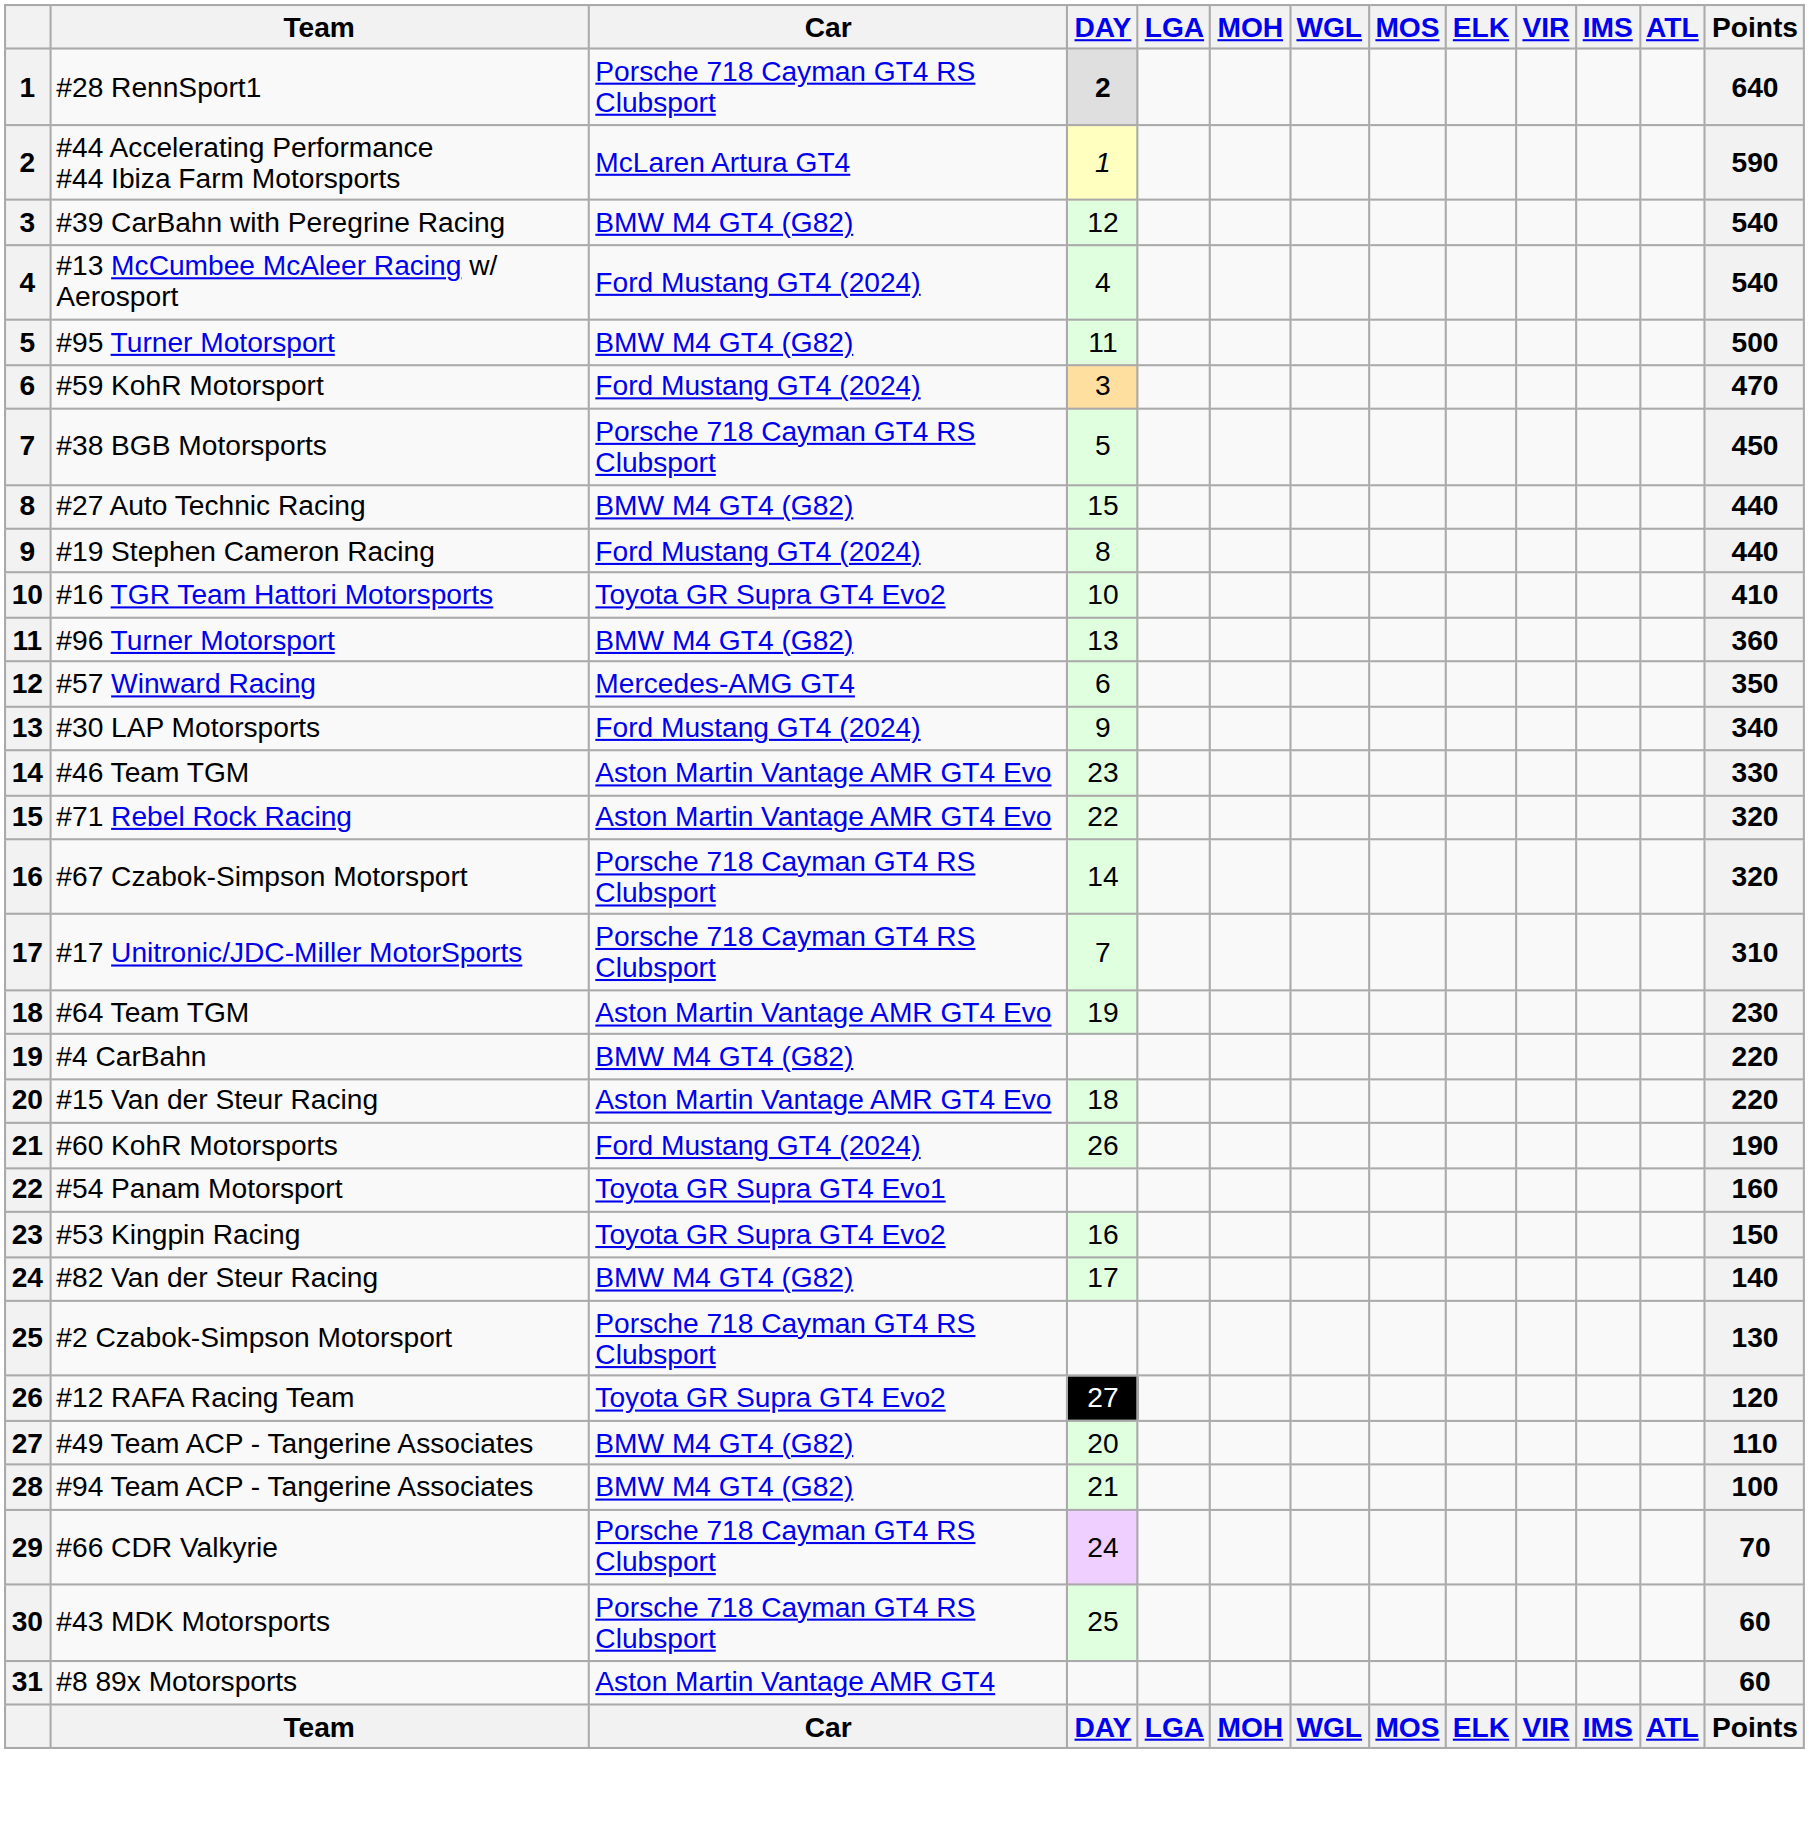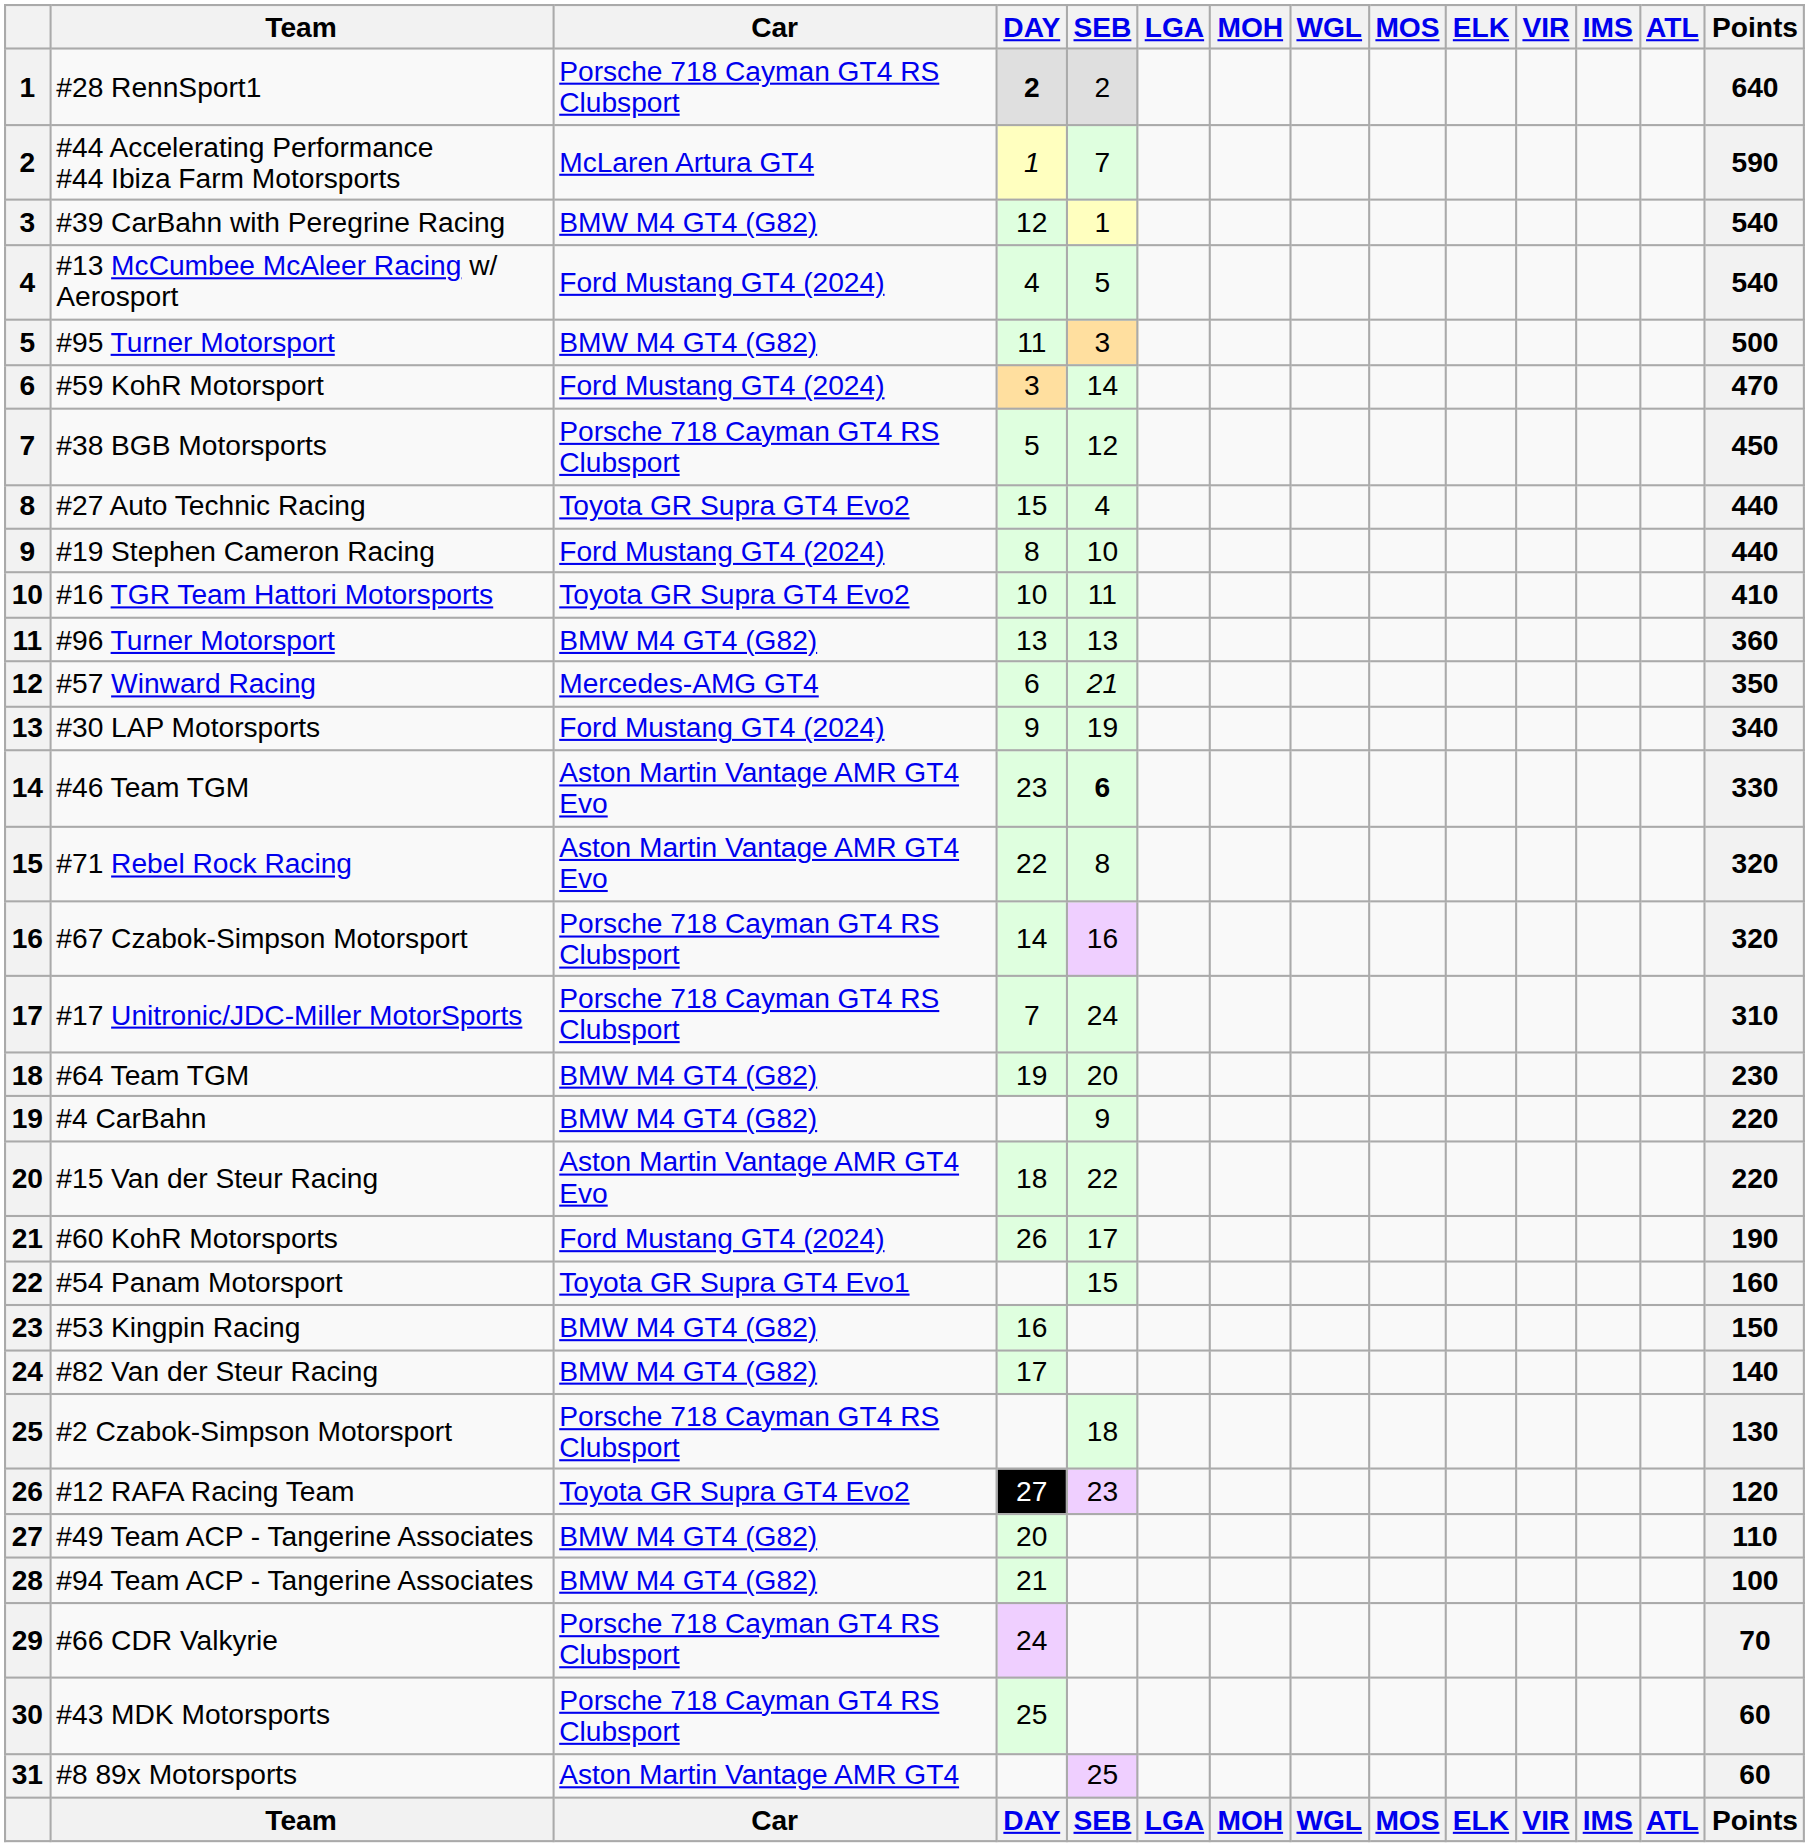+ column: SEB | 2 | 7 | 1 | 5 | 3 | 14 | 12 | 4 | 10 | 11 | 13 | 21 | 19 | 6 | 8 | 16 | 24 | 20 | 9 | 22 | 17 | 15 | 18 | 23 | 25 | SEB
#27 Auto Technic Racing | Car: BMW M4 GT4 (G82) -> Toyota GR Supra GT4 Evo2
#64 Team TGM | Car: Aston Martin Vantage AMR GT4 Evo -> BMW M4 GT4 (G82)
#53 Kingpin Racing | Car: Toyota GR Supra GT4 Evo2 -> BMW M4 GT4 (G82)
